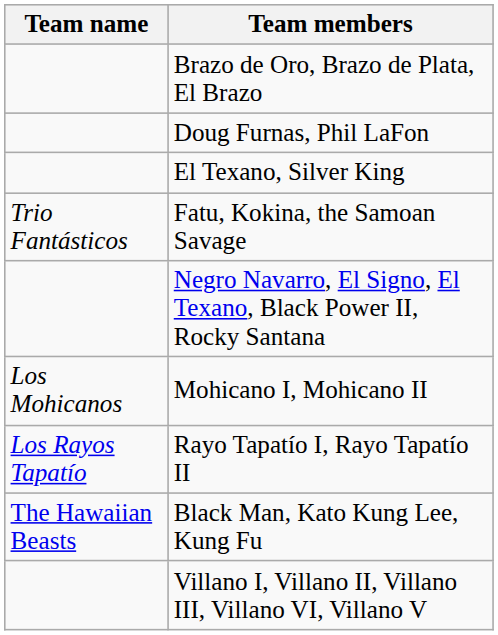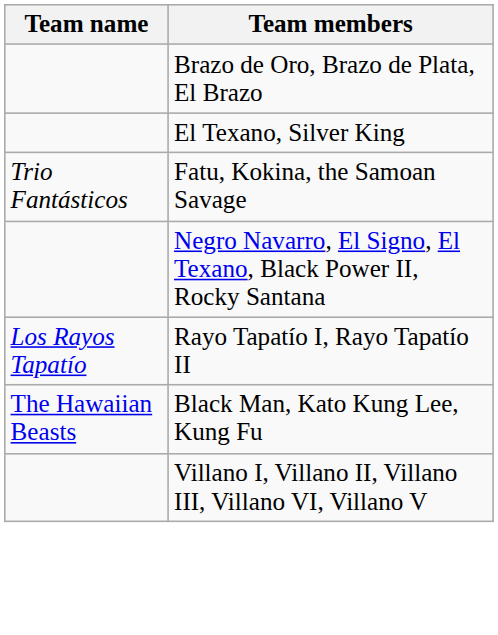- row: Doug Furnas, Phil LaFon
- row: Los Mohicanos | Mohicano I, Mohicano II
